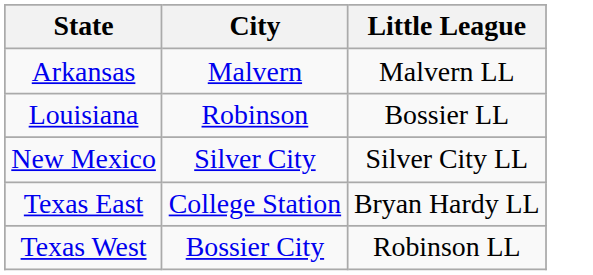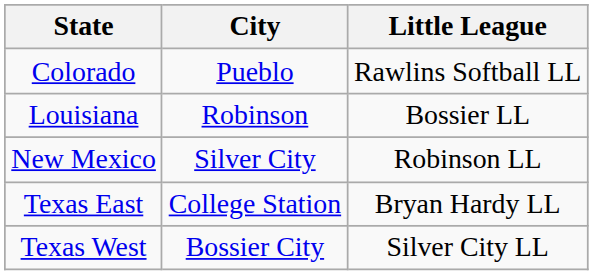- row: Arkansas | Malvern | Malvern LL
+ row: Colorado | Pueblo | Rawlins Softball LL
New Mexico | Little League: Silver City LL -> Robinson LL
Texas West | Little League: Robinson LL -> Silver City LL
